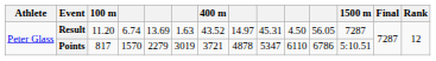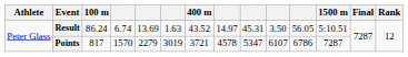Result | 100 m: 11.20 -> 86.24
Result | column 10: 4.50 -> 3.50
Result | 1500 m: 7287 -> 5:10.51
Points | column 8: 4878 -> 4578
Points | column 10: 6110 -> 6107
Points | 1500 m: 5:10.51 -> 7287
